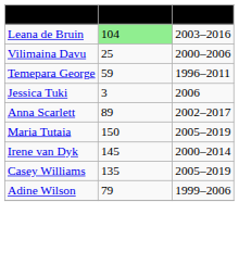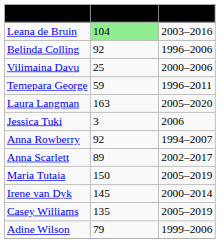+ row: Belinda Colling | 92 | 1996–2006
+ row: Laura Langman | 163 | 2005–2020
+ row: Anna Rowberry | 92 | 1994–2007
